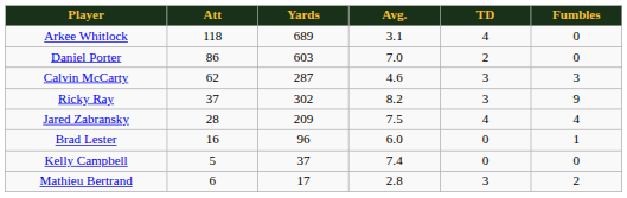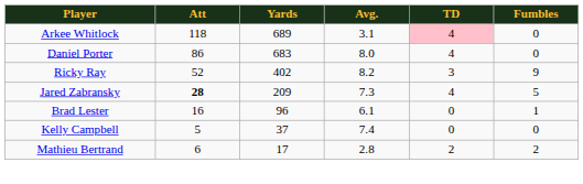Arkee Whitlock | TD: no background -> pink background
Daniel Porter | Yards: 603 -> 683
Daniel Porter | Avg.: 7.0 -> 8.0
Daniel Porter | TD: 2 -> 4
- row: Calvin McCarty | 62 | 287 | 4.6 | 3 | 3
Ricky Ray | Att: 37 -> 52
Ricky Ray | Yards: 302 -> 402
Jared Zabransky | Att: normal -> bold
Jared Zabransky | Avg.: 7.5 -> 7.3
Jared Zabransky | Fumbles: 4 -> 5
Brad Lester | Avg.: 6.0 -> 6.1
Mathieu Bertrand | TD: 3 -> 2
